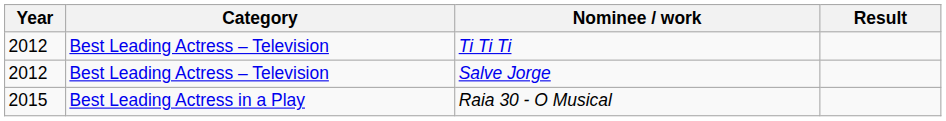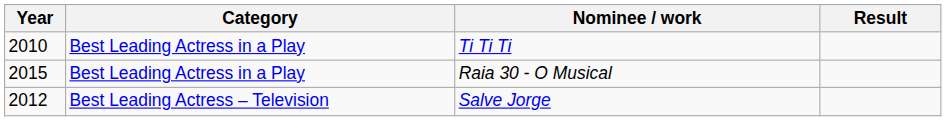Ti Ti Ti | Year: 2012 -> 2010
Ti Ti Ti | Category: Best Leading Actress – Television -> Best Leading Actress in a Play
rows swapped: Salve Jorge <-> Raia 30 - O Musical
